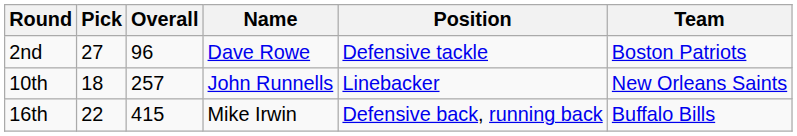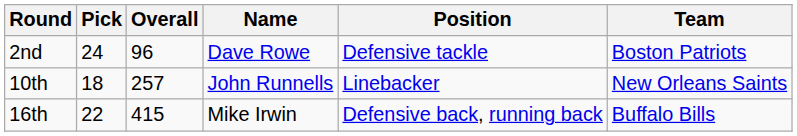2nd | Pick: 27 -> 24
